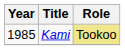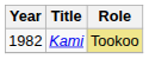Kami | Year: 1985 -> 1982
